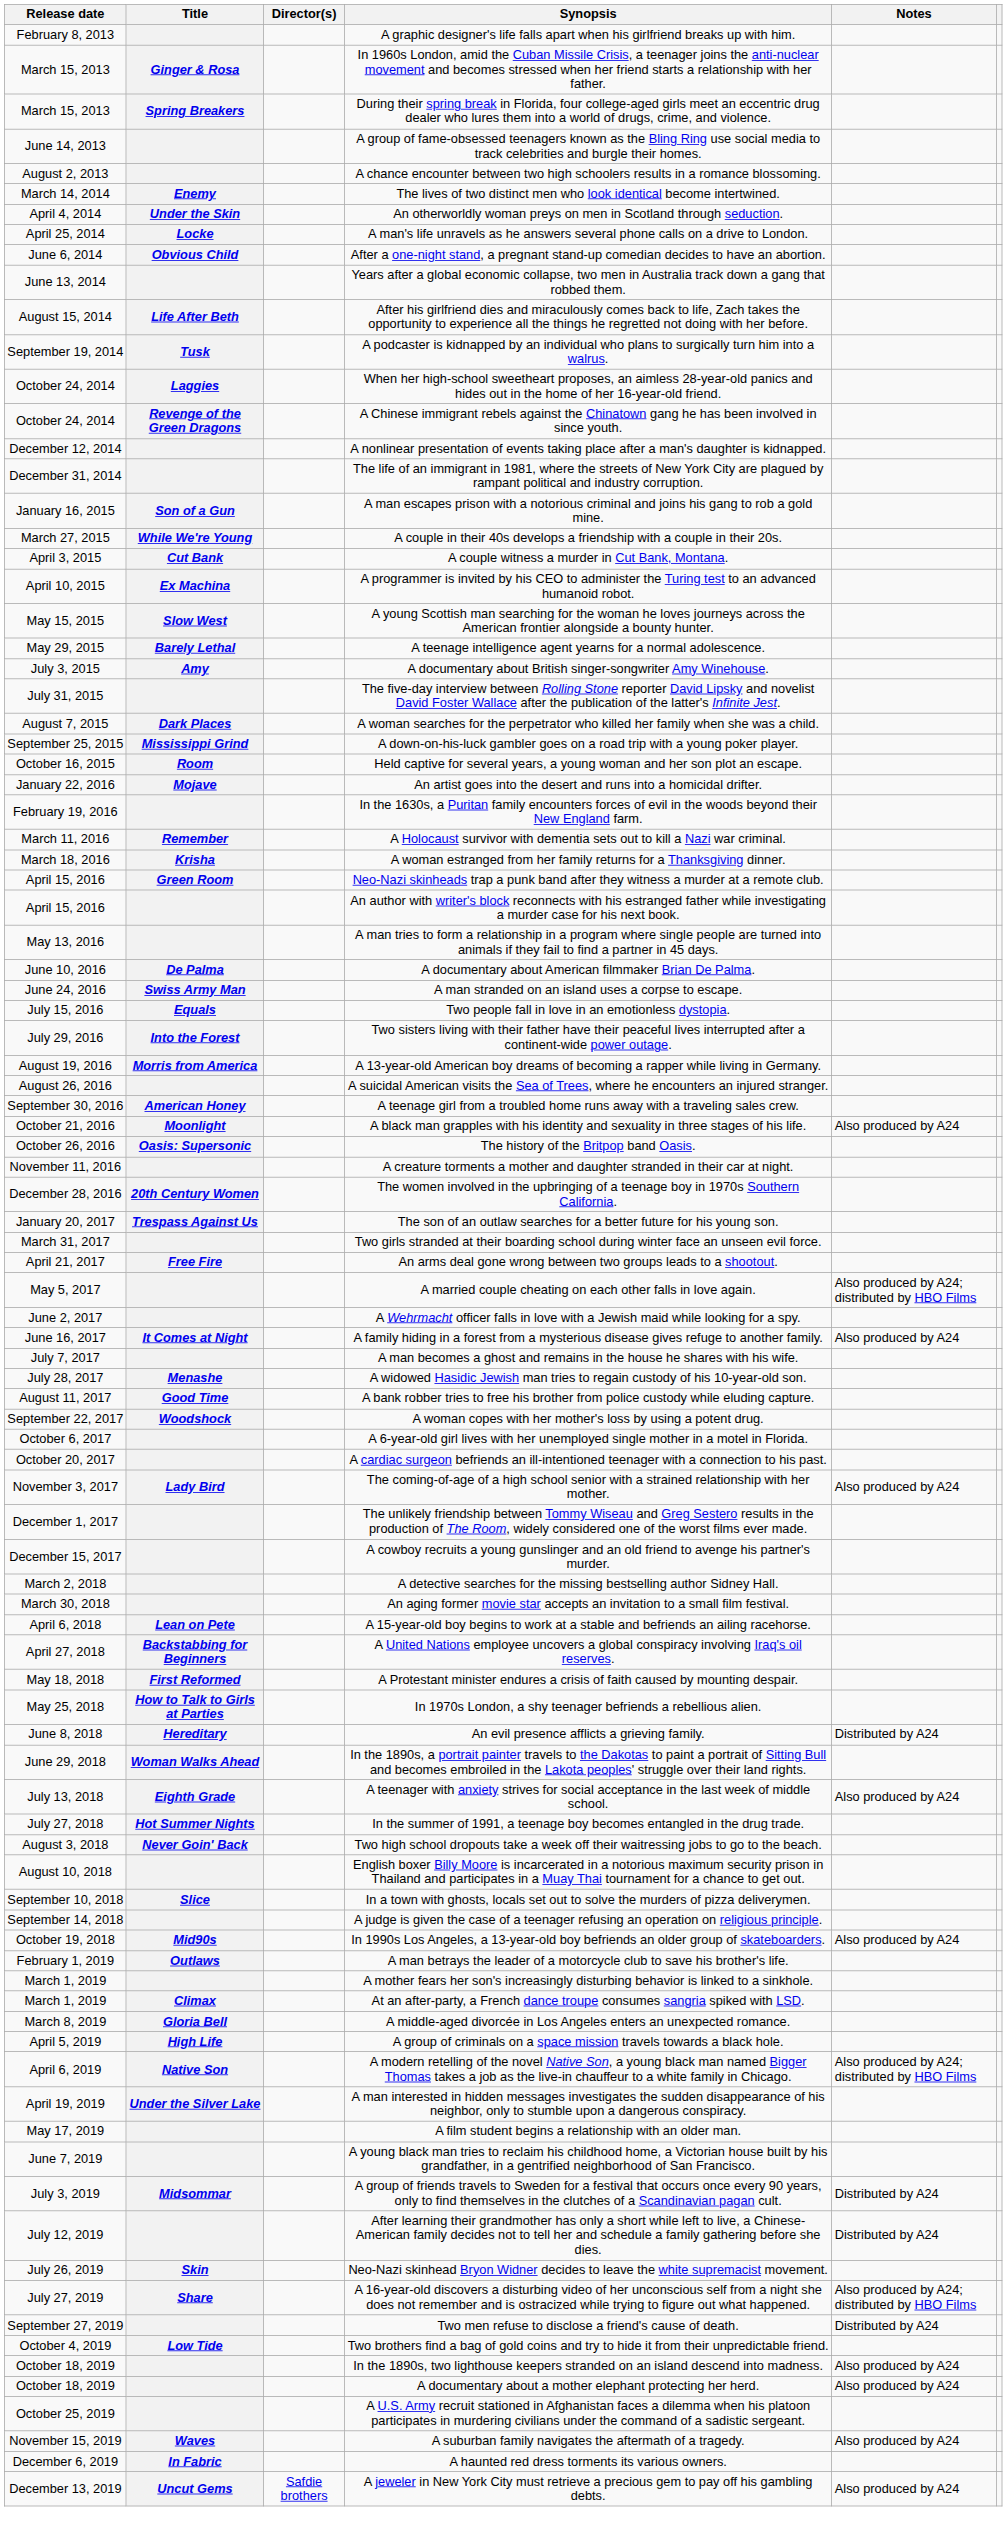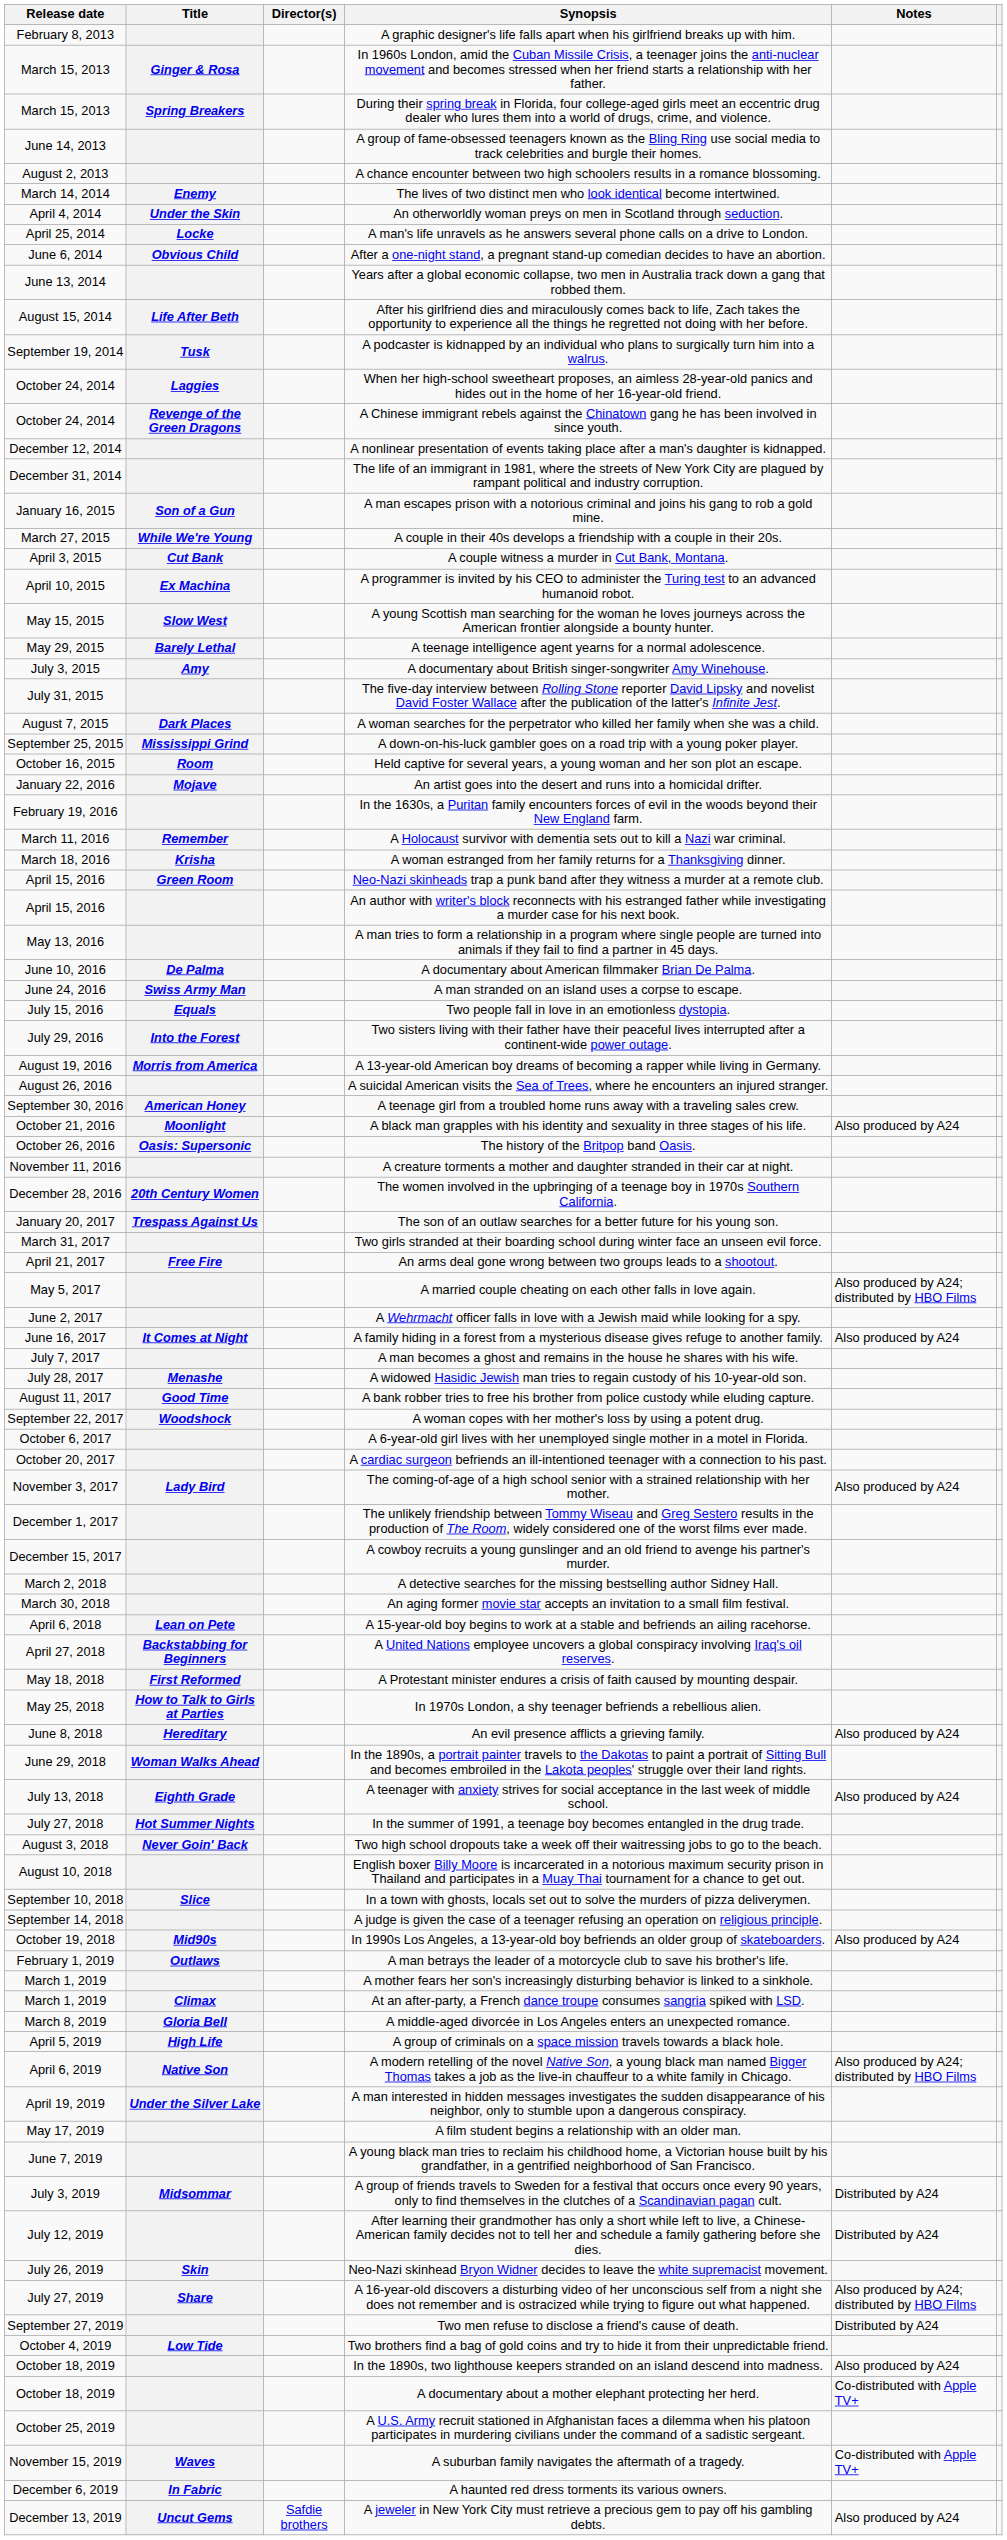An evil presence afflicts a grieving family. | Notes: Distributed by A24 -> Also produced by A24
A documentary about a mother elephant protecting her herd. | Notes: Also produced by A24 -> Co-distributed with Apple TV+
A suburban family navigates the aftermath of a tragedy. | Notes: Also produced by A24 -> Co-distributed with Apple TV+
